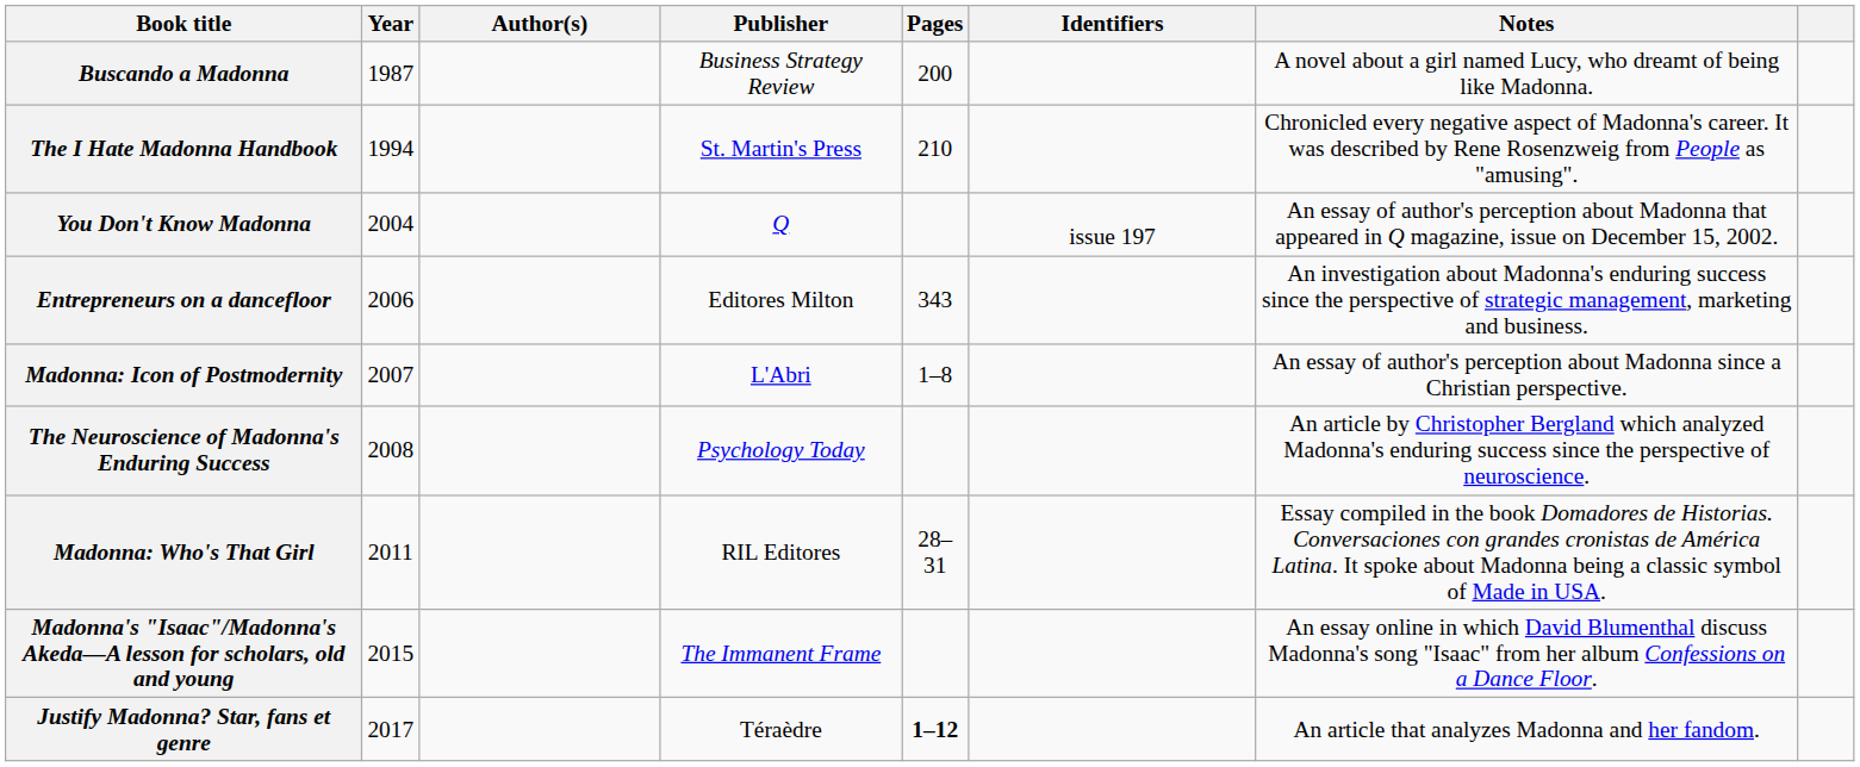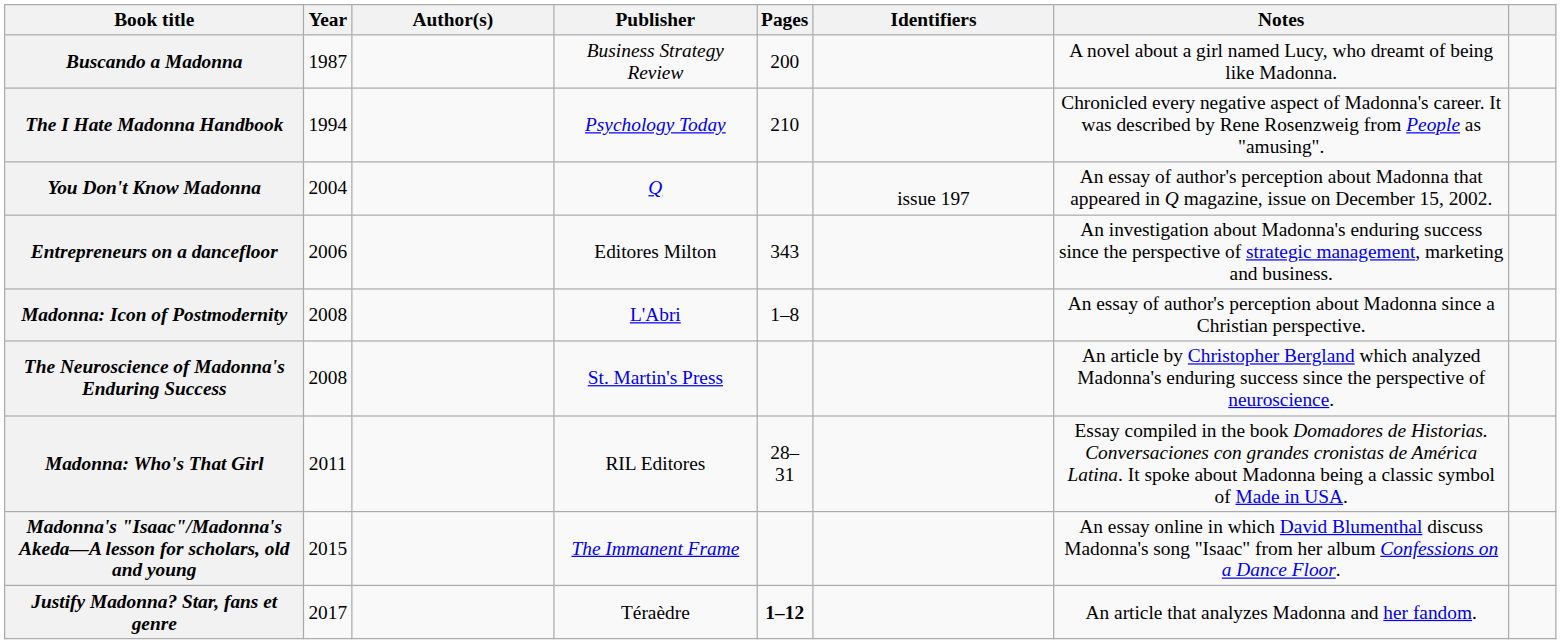The I Hate Madonna Handbook | Publisher: St. Martin's Press -> Psychology Today
Madonna: Icon of Postmodernity | Year: 2007 -> 2008
The Neuroscience of Madonna's Enduring Success | Publisher: Psychology Today -> St. Martin's Press
